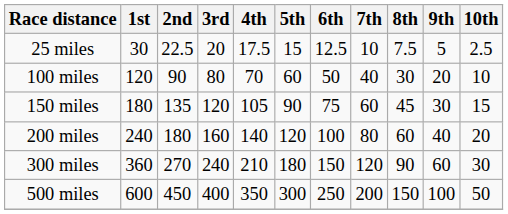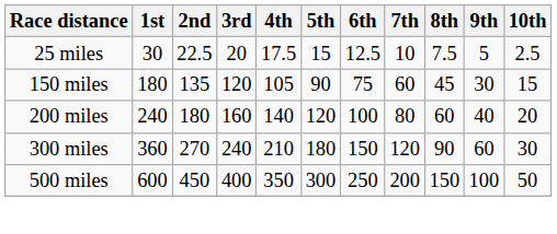- row: 100 miles | 120 | 90 | 80 | 70 | 60 | 50 | 40 | 30 | 20 | 10
